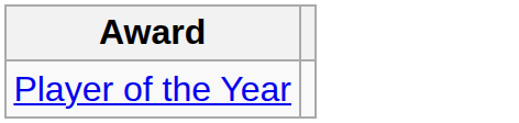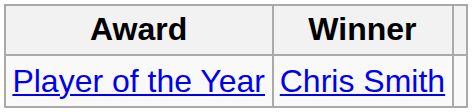+ column: Winner | Chris Smith
